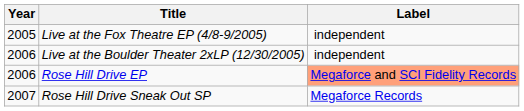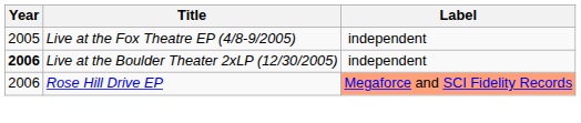Live at the Boulder Theater 2xLP (12/30/2005) | Year: normal -> bold
- row: 2007 | Rose Hill Drive Sneak Out SP | Megaforce Records
